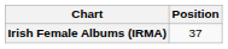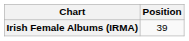Irish Female Albums (IRMA) | Position: 37 -> 39
